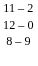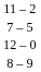+ row: 7 – 5
